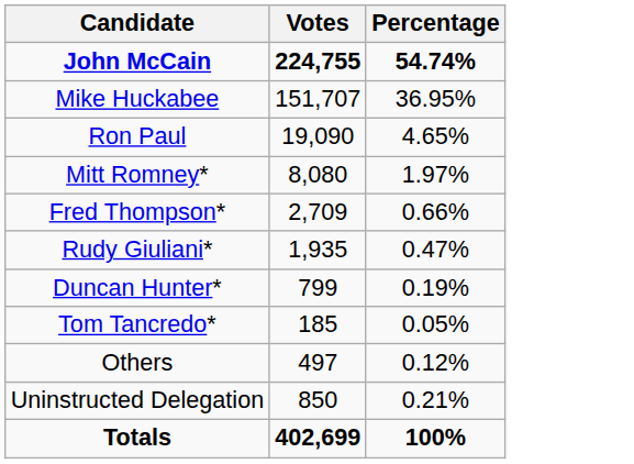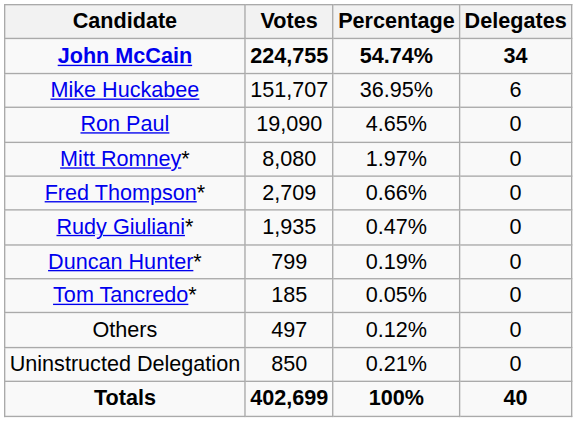+ column: Delegates | 34 | 6 | 0 | 0 | 0 | 0 | 0 | 0 | 0 | 0 | 40
